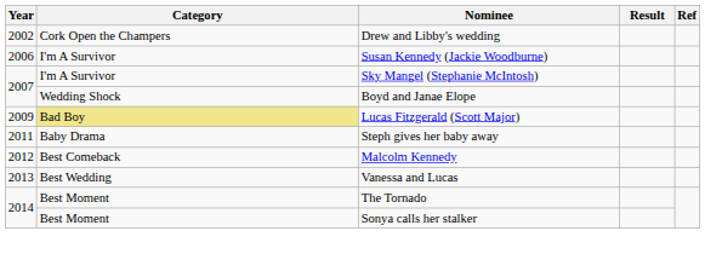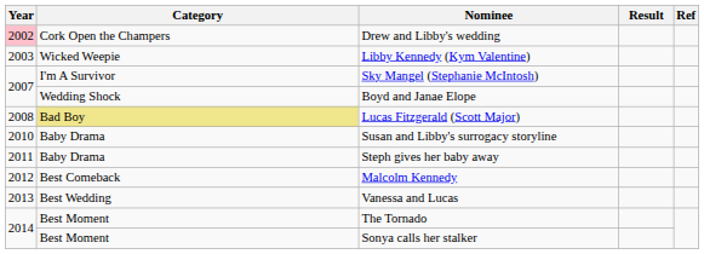Drew and Libby's wedding | Year: no background -> pink background
+ row: 2003 | Wicked Weepie | Libby Kennedy (Kym Valentine)
- row: 2006 | I'm A Survivor | Susan Kennedy (Jackie Woodburne)
Lucas Fitzgerald (Scott Major) | Year: 2009 -> 2008
+ row: 2010 | Baby Drama | Susan and Libby's surrogacy storyline
